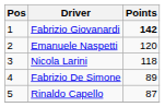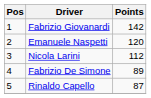Fabrizio Giovanardi | Points: bold -> normal
Nicola Larini | Points: 118 -> 112
